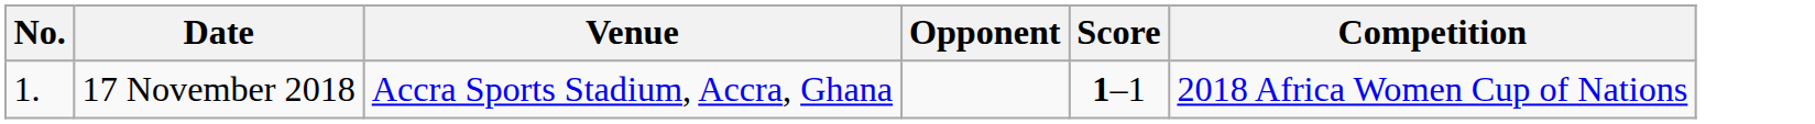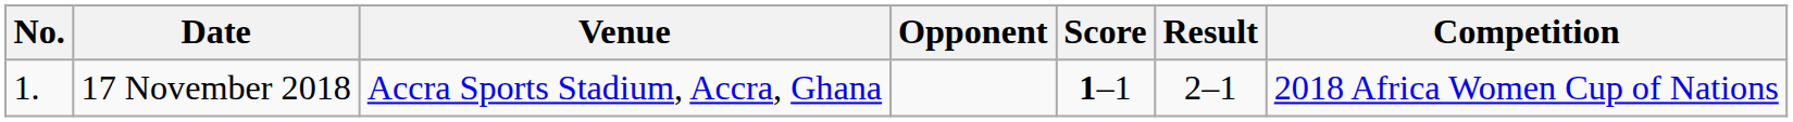+ column: Result | 2–1
